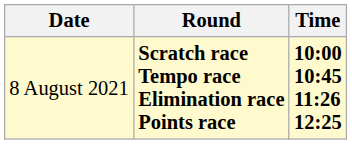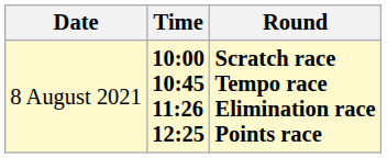columns swapped: Time <-> Round
